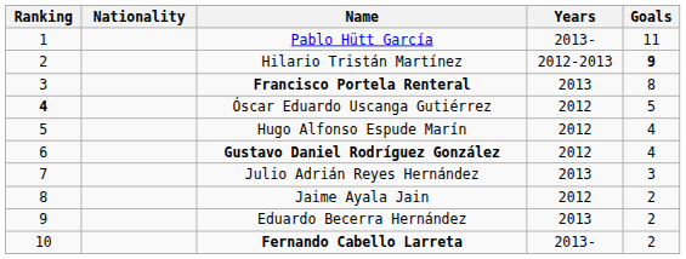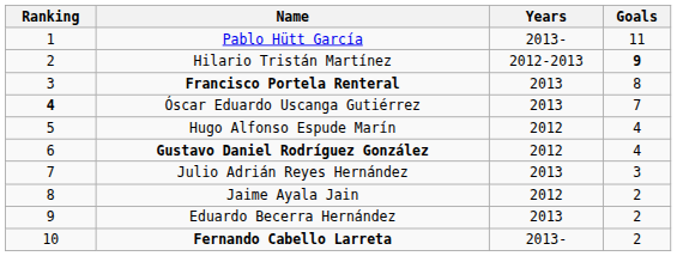- column: Nationality
Óscar Eduardo Uscanga Gutiérrez | Years: 2012 -> 2013
Óscar Eduardo Uscanga Gutiérrez | Goals: 5 -> 7
